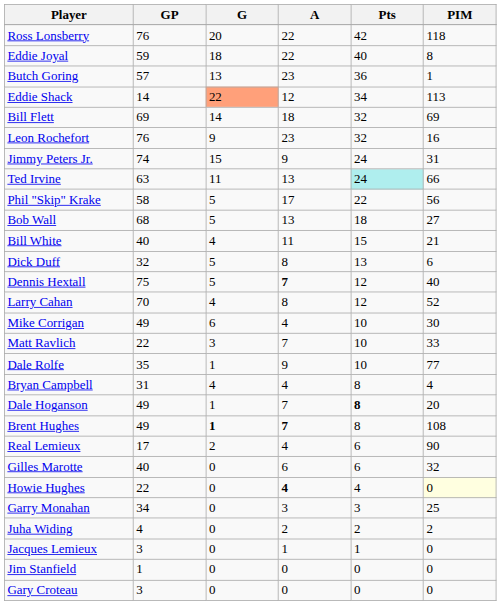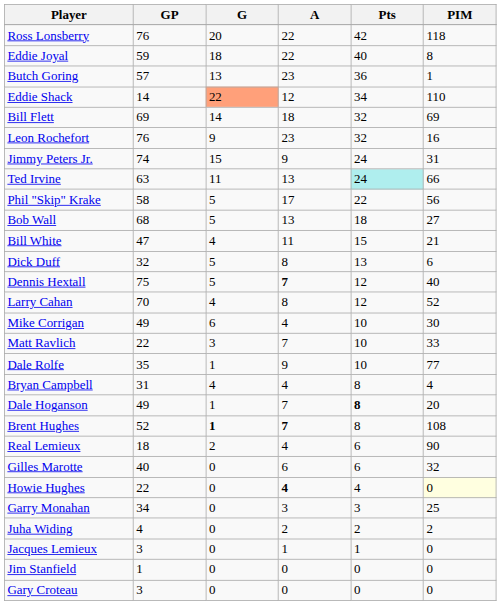Eddie Shack | PIM: 113 -> 110
Bill White | GP: 40 -> 47
Brent Hughes | GP: 49 -> 52
Real Lemieux | GP: 17 -> 18
